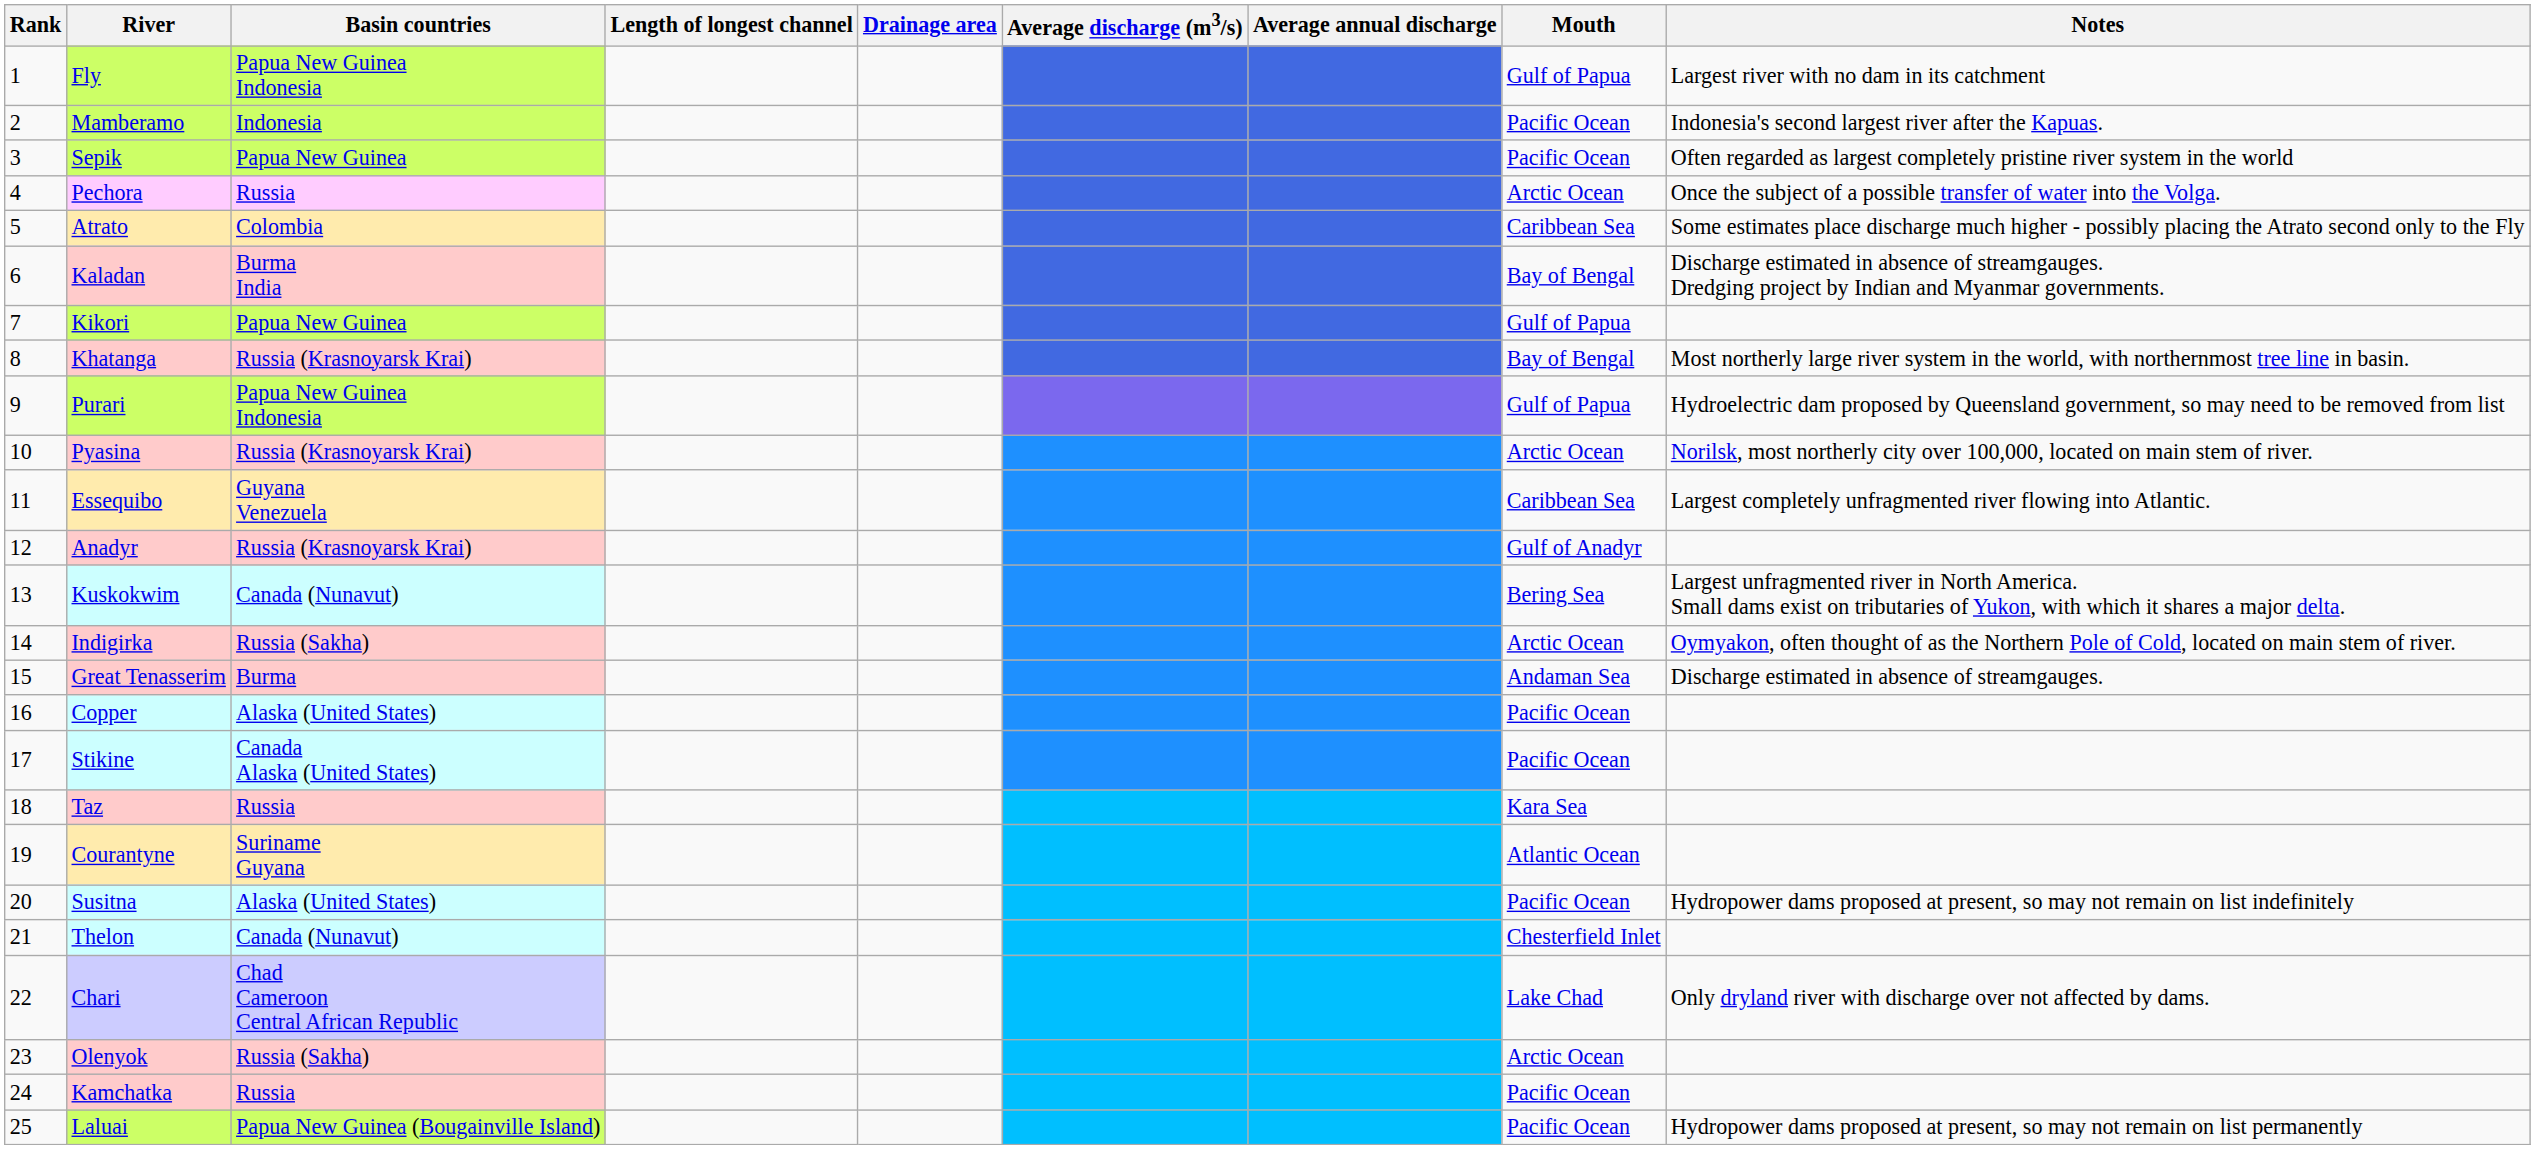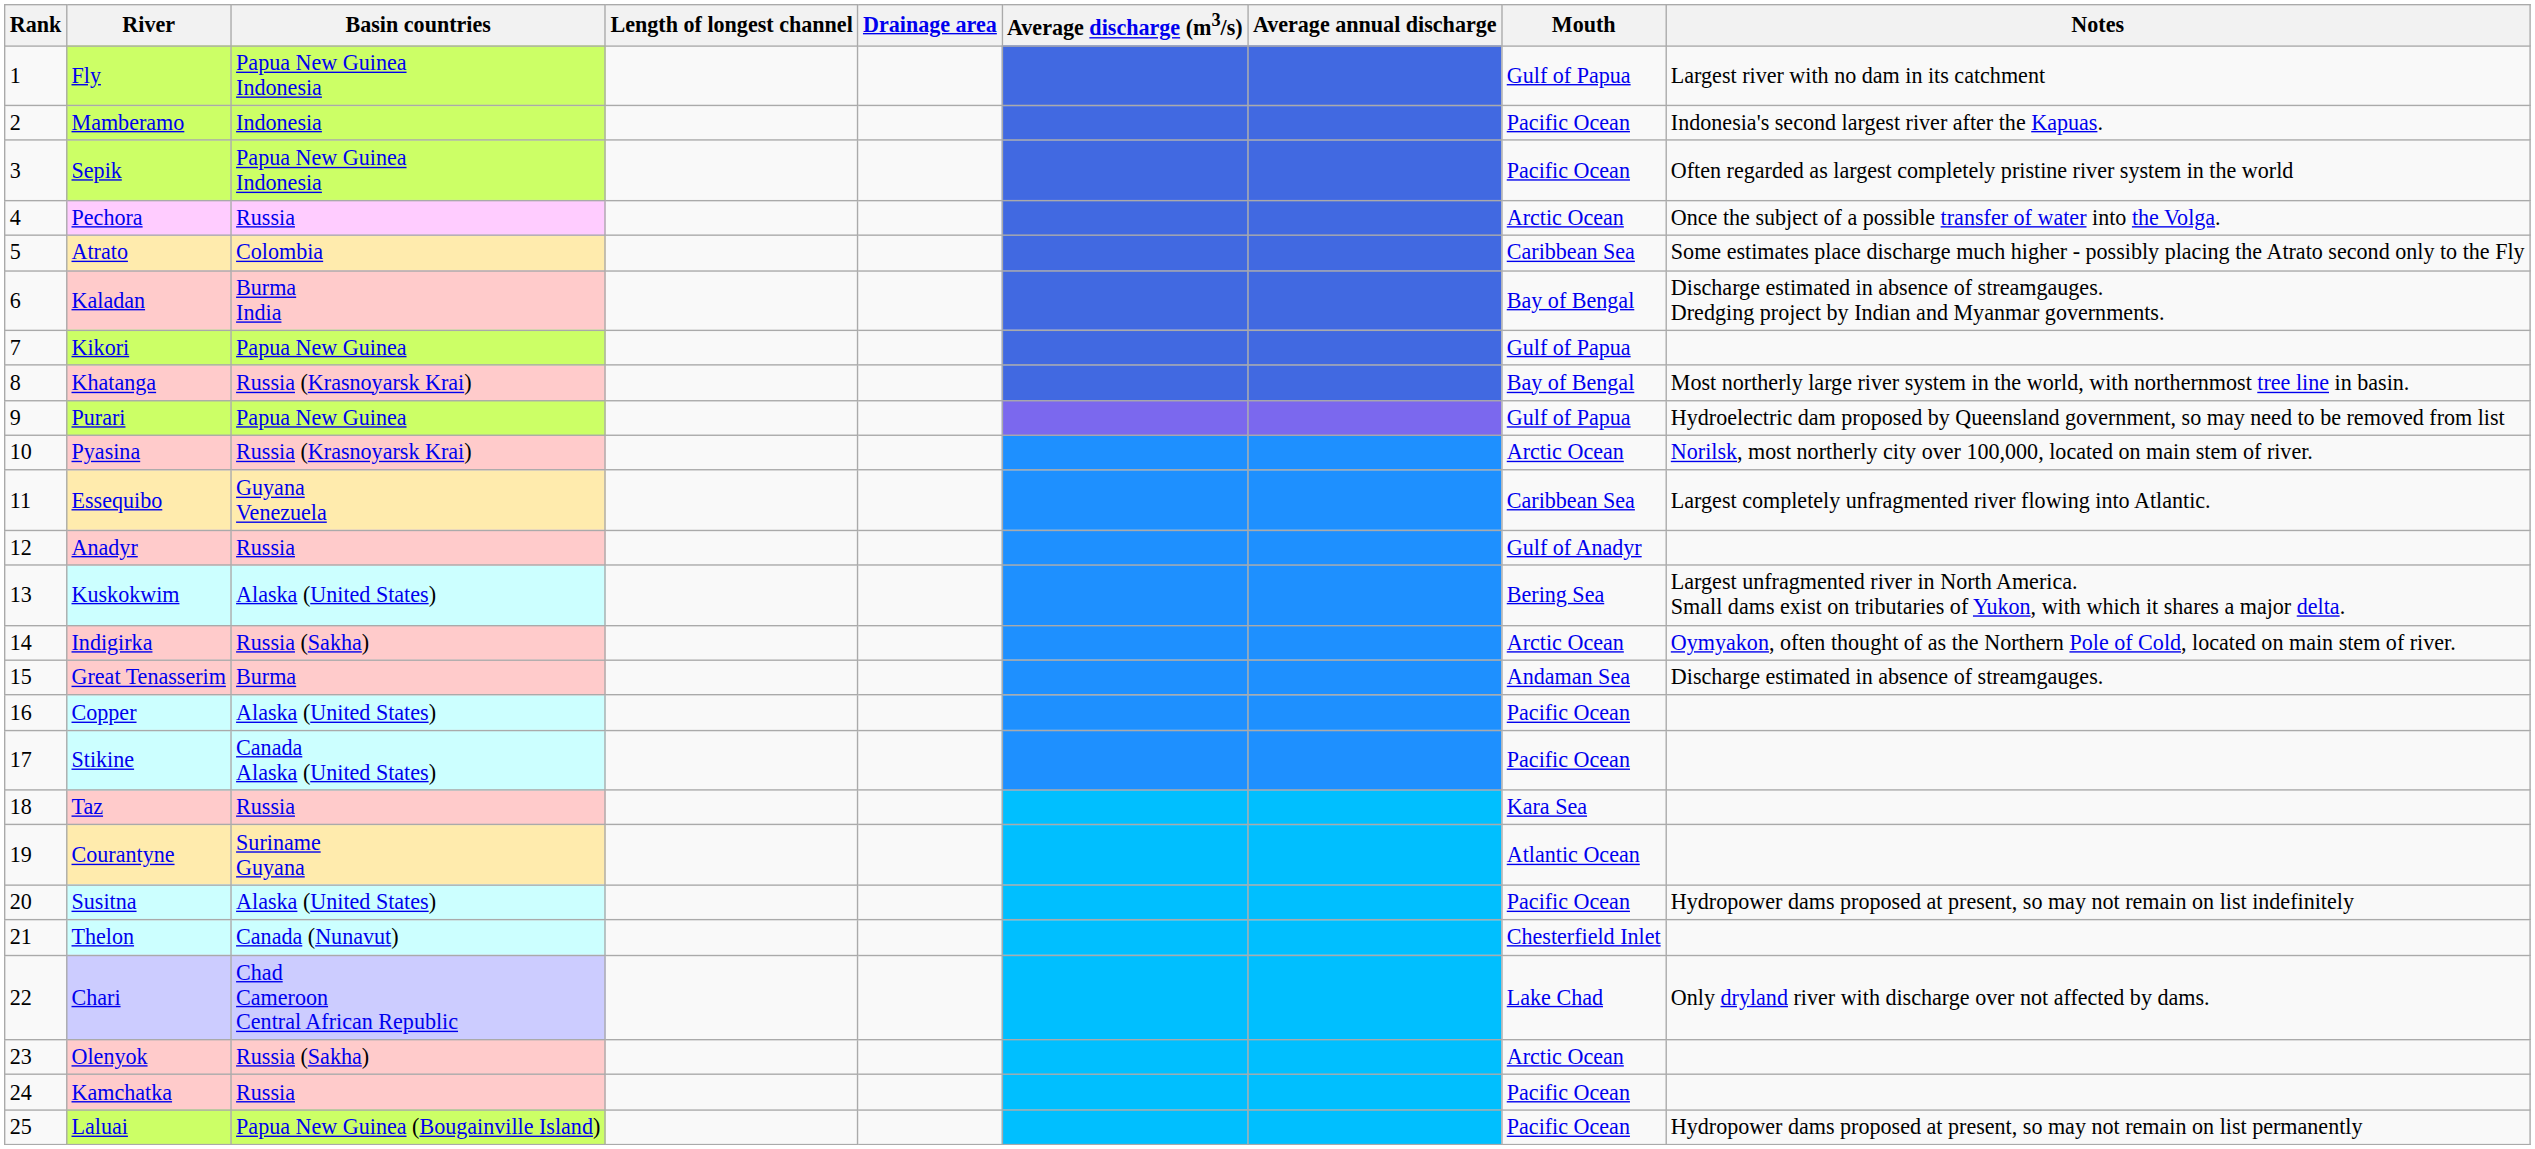Sepik | Basin countries: Papua New Guinea -> Papua New Guinea Indonesia
Purari | Basin countries: Papua New Guinea Indonesia -> Papua New Guinea
Anadyr | Basin countries: Russia (Krasnoyarsk Krai) -> Russia
Kuskokwim | Basin countries: Canada (Nunavut) -> Alaska (United States)
